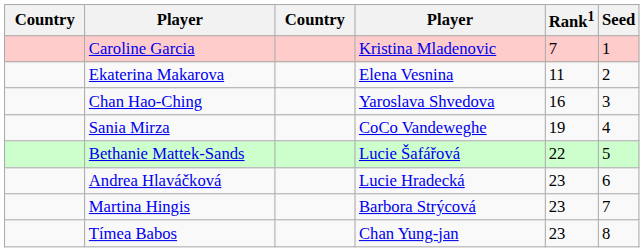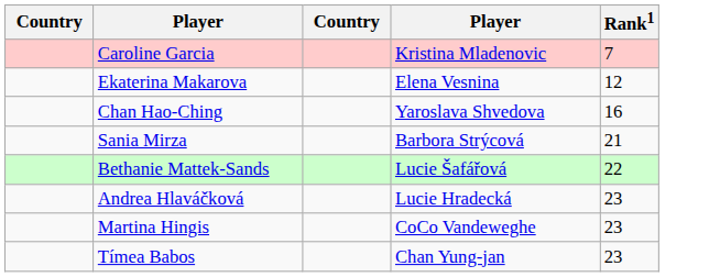- column: Seed | 1 | 2 | 3 | 4 | 5 | 6 | 7 | 8
Ekaterina Makarova | Rank1: 11 -> 12
Sania Mirza | column 4: CoCo Vandeweghe -> Barbora Strýcová
Sania Mirza | Rank1: 19 -> 21
Martina Hingis | column 4: Barbora Strýcová -> CoCo Vandeweghe
